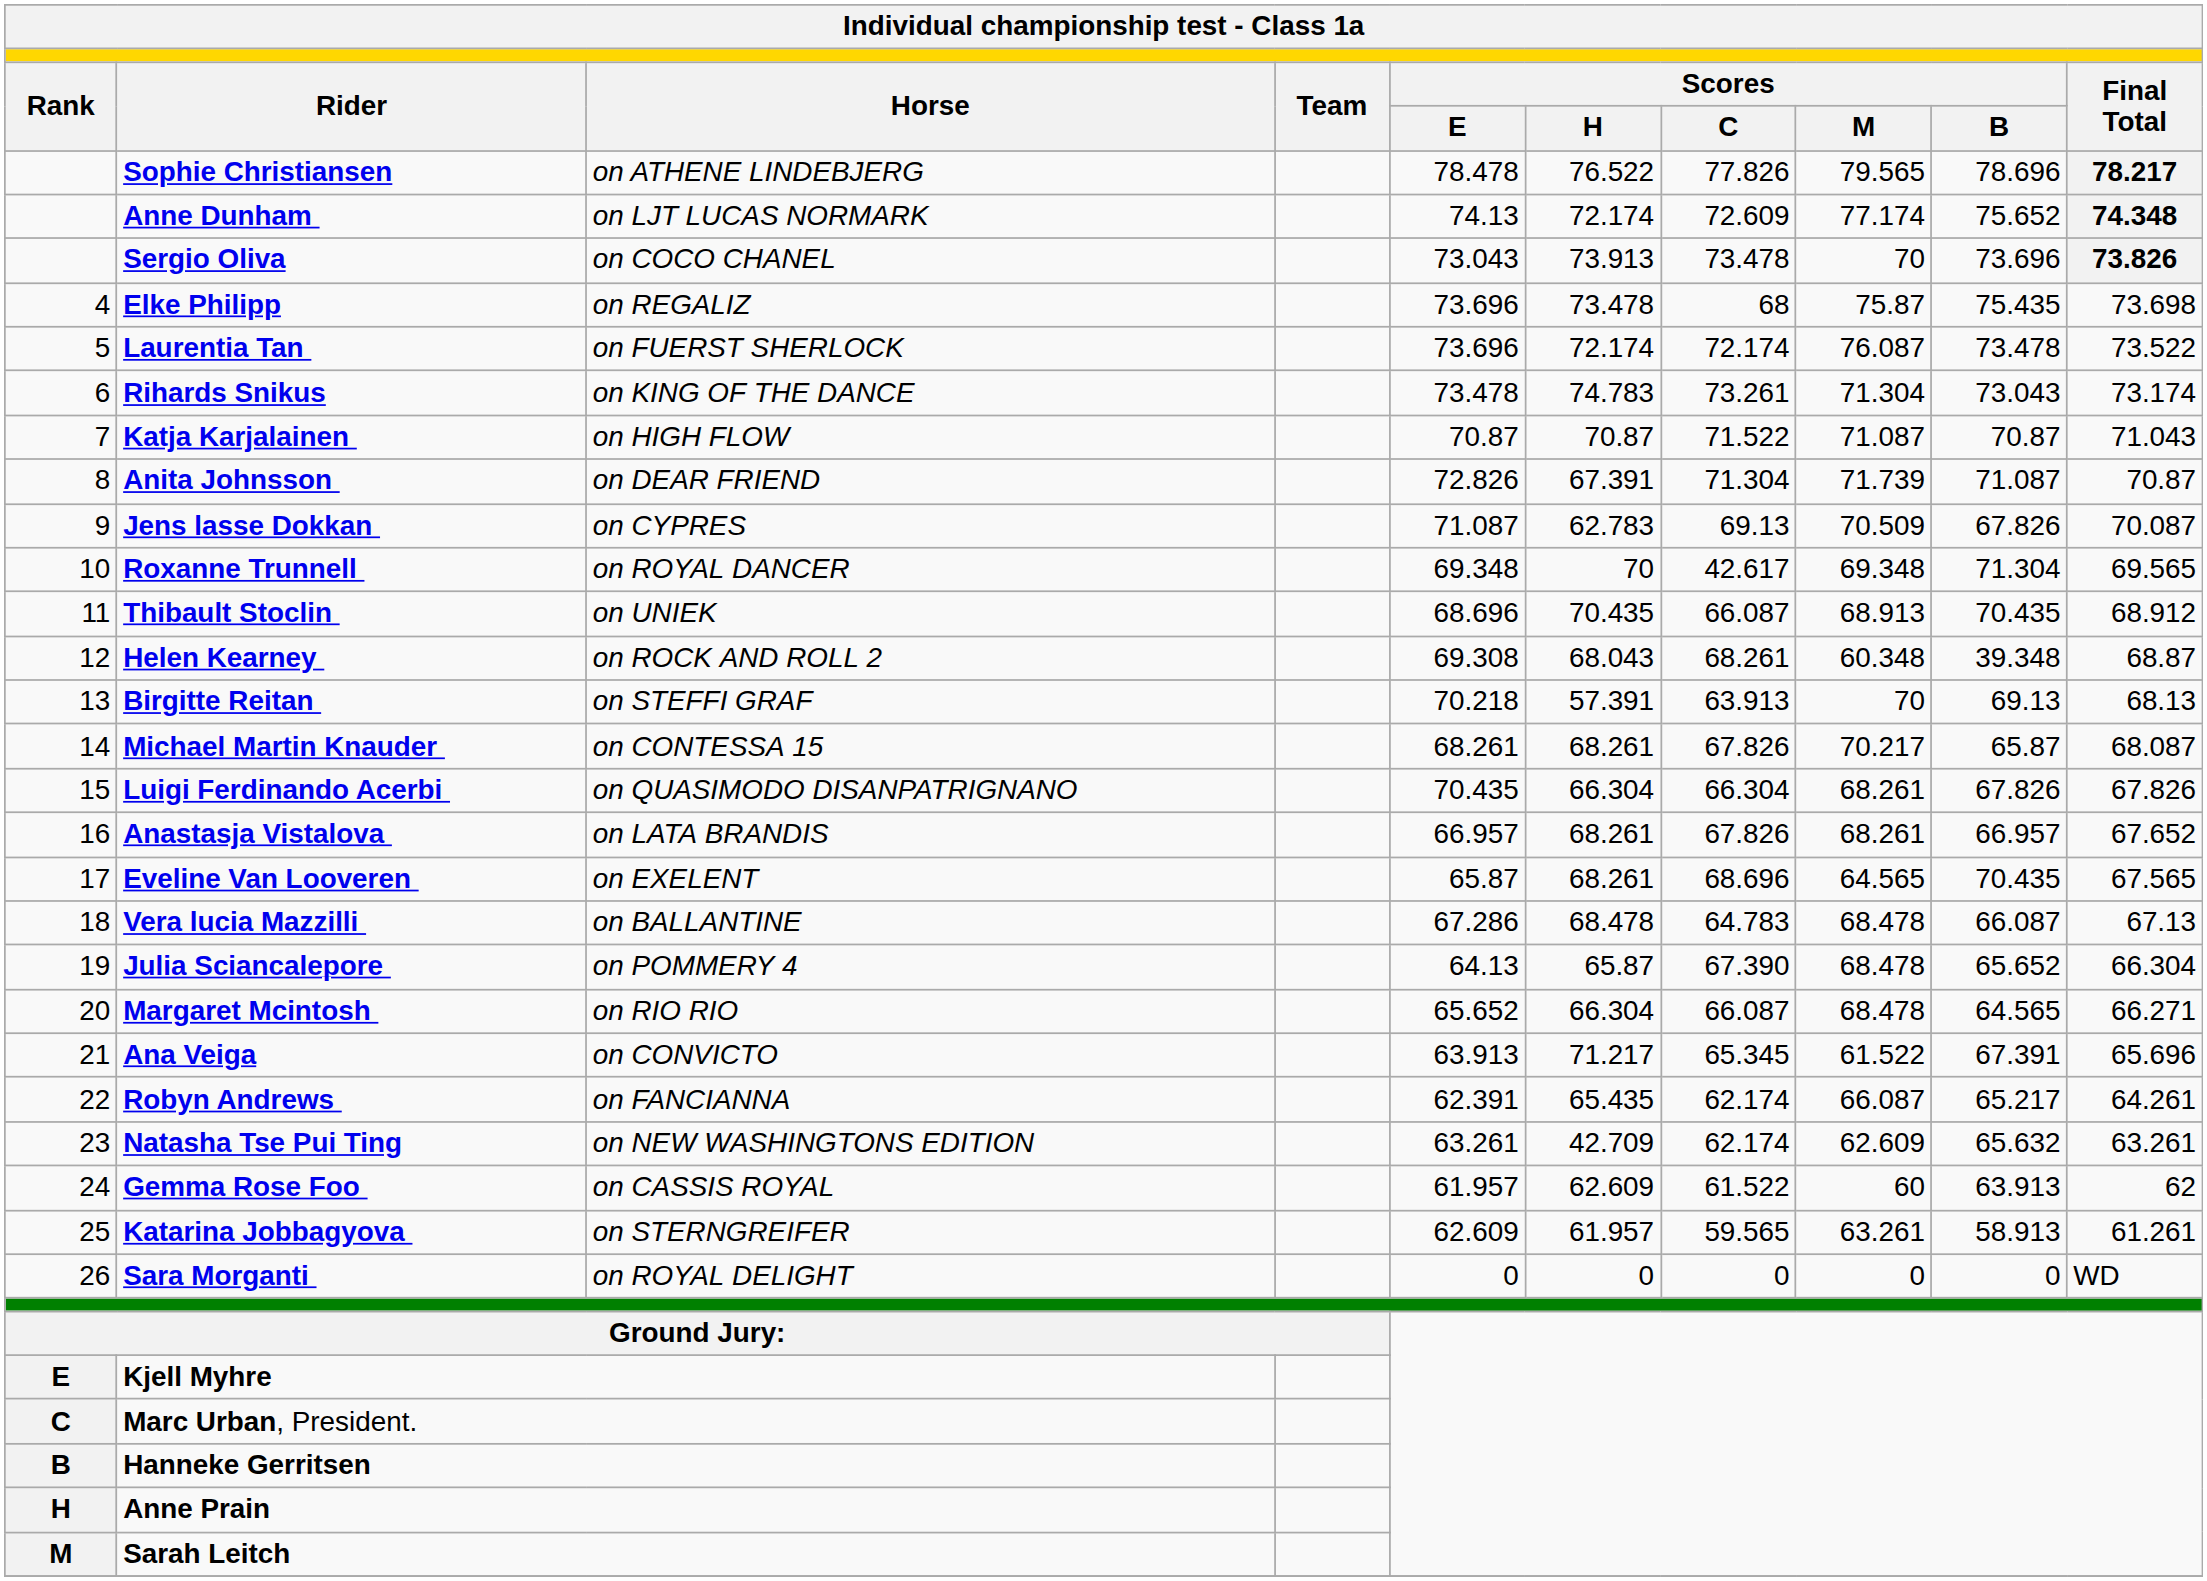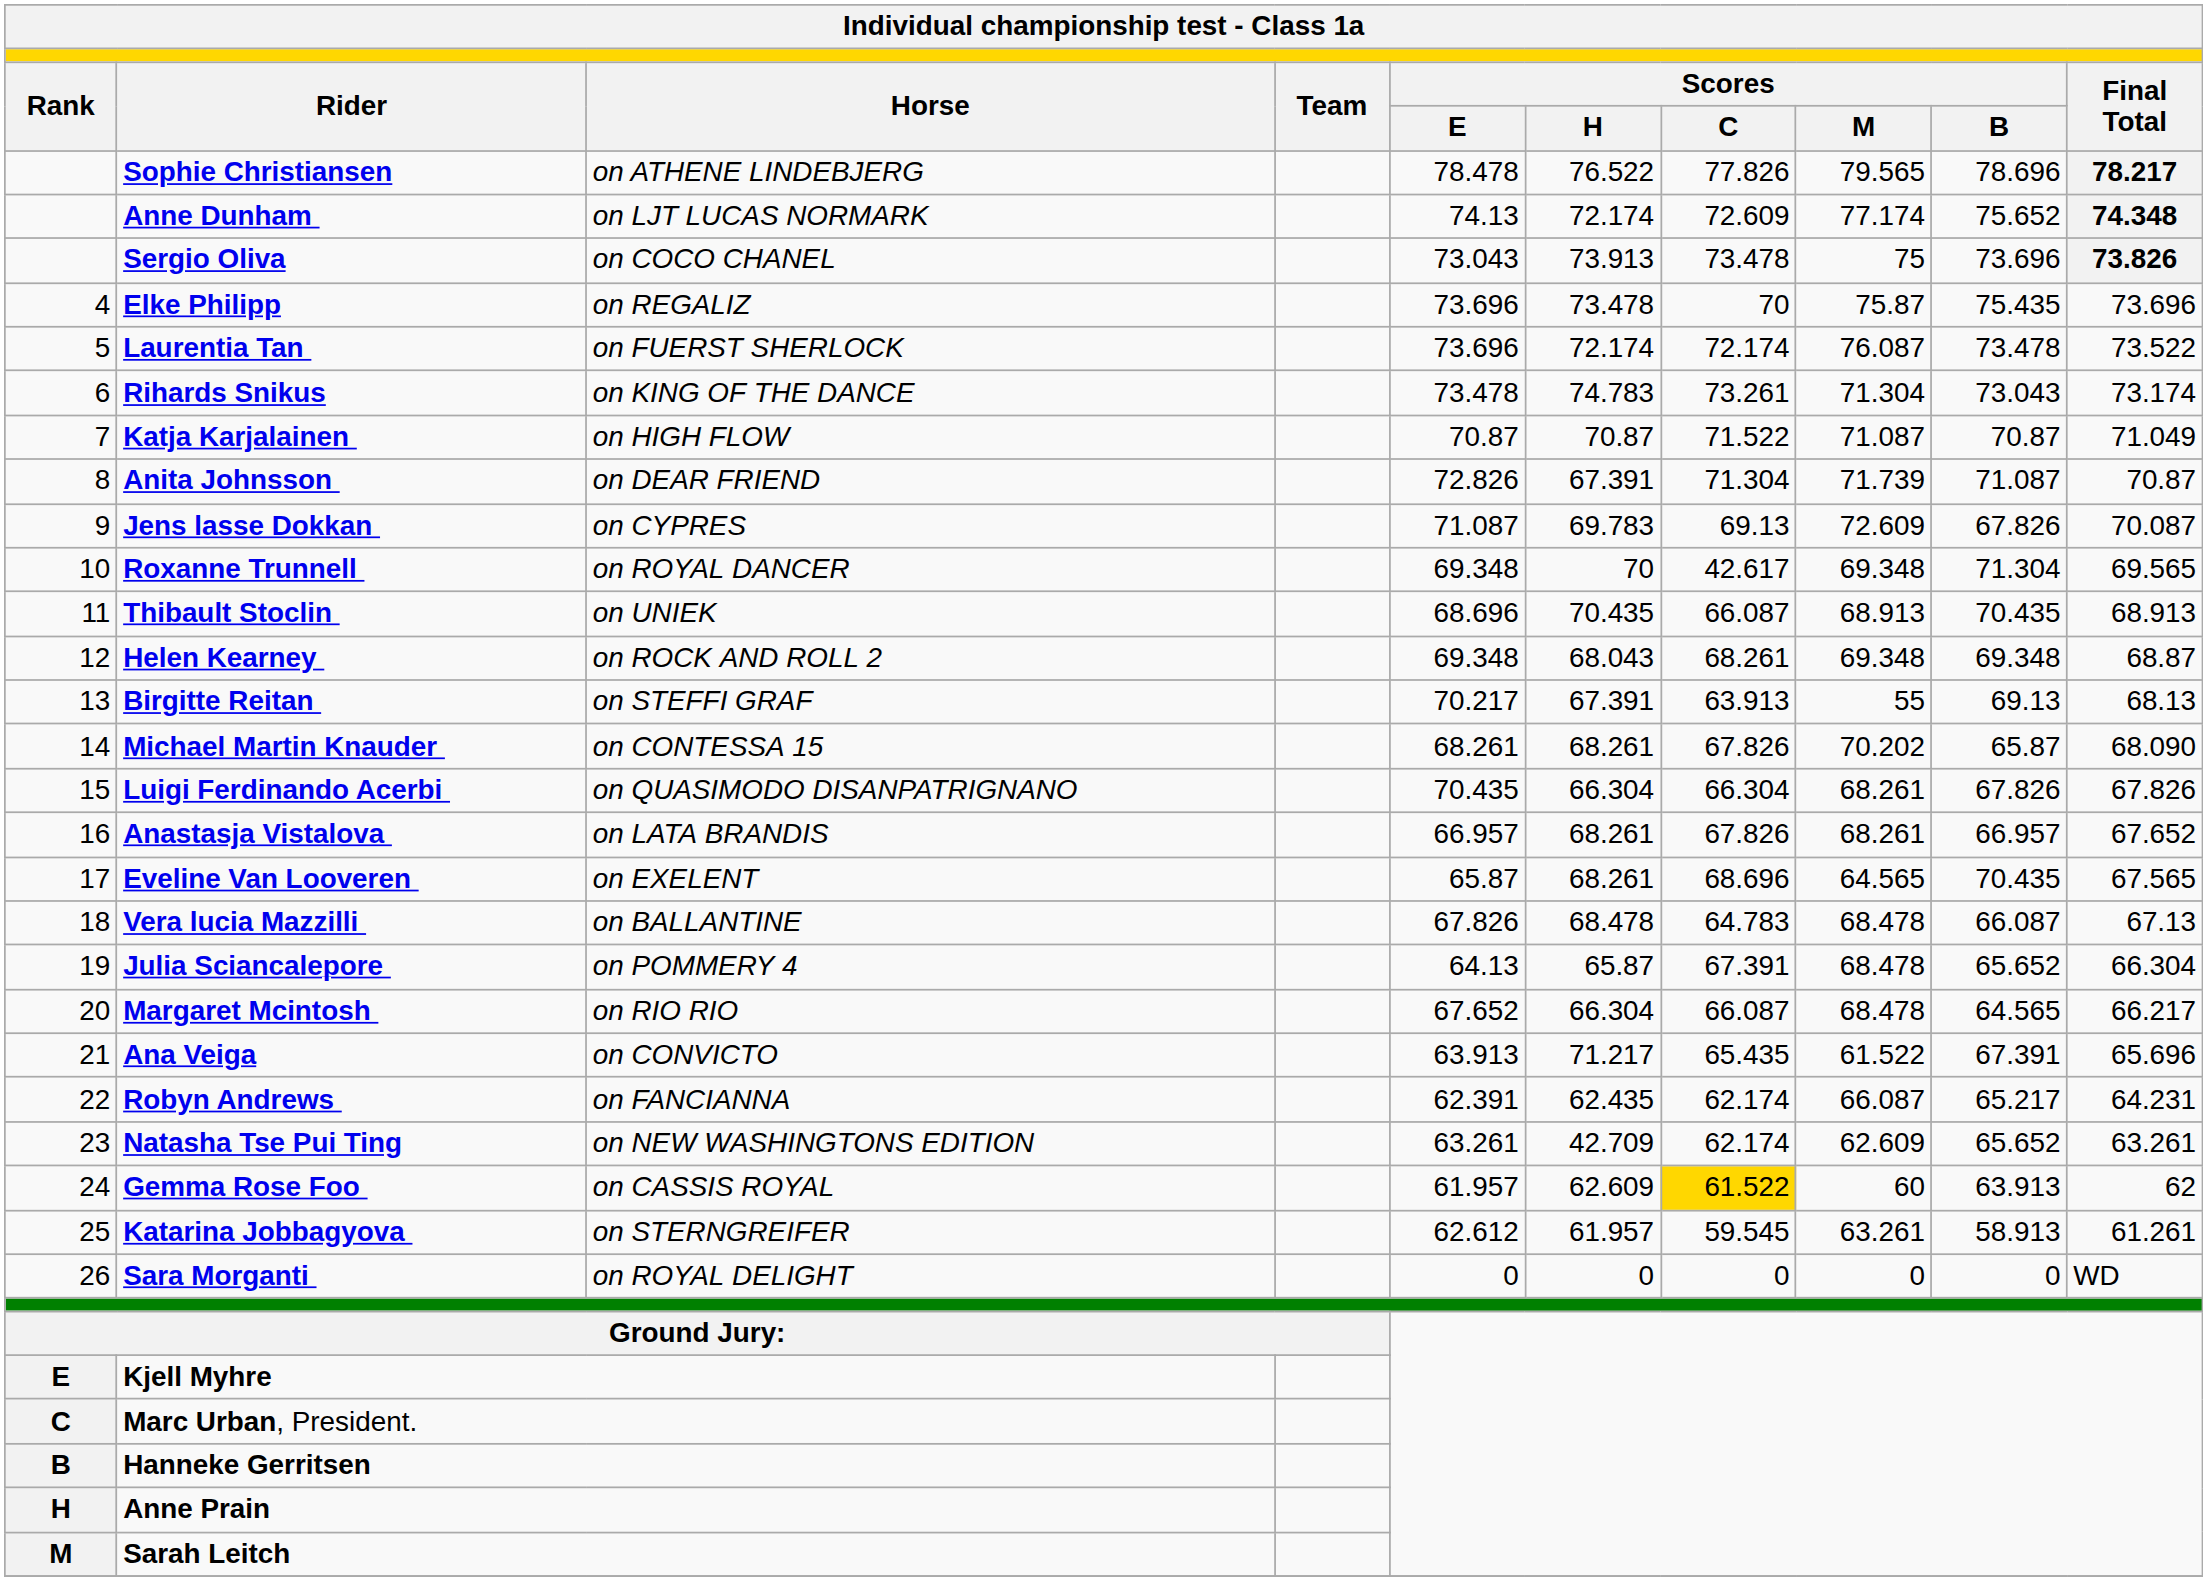Sergio Oliva | column 8: 70 -> 75
Elke Philipp | column 7: 68 -> 70
Elke Philipp | column 10: 73.698 -> 73.696
Katja Karjalainen | column 10: 71.043 -> 71.049
Jens lasse Dokkan | column 6: 62.783 -> 69.783
Jens lasse Dokkan | column 8: 70.509 -> 72.609
Thibault Stoclin | column 10: 68.912 -> 68.913
Helen Kearney | column 5: 69.308 -> 69.348
Helen Kearney | column 8: 60.348 -> 69.348
Helen Kearney | column 9: 39.348 -> 69.348
Birgitte Reitan | column 5: 70.218 -> 70.217
Birgitte Reitan | column 6: 57.391 -> 67.391
Birgitte Reitan | column 8: 70 -> 55
Michael Martin Knauder | column 8: 70.217 -> 70.202
Michael Martin Knauder | column 10: 68.087 -> 68.090
Vera lucia Mazzilli | column 5: 67.286 -> 67.826
Julia Sciancalepore | column 7: 67.390 -> 67.391
Margaret Mcintosh | column 5: 65.652 -> 67.652
Margaret Mcintosh | column 10: 66.271 -> 66.217
Ana Veiga | column 7: 65.345 -> 65.435
Robyn Andrews | column 6: 65.435 -> 62.435
Robyn Andrews | column 10: 64.261 -> 64.231
Natasha Tse Pui Ting | column 9: 65.632 -> 65.652
Gemma Rose Foo | column 7: no background -> gold background
Katarina Jobbagyova | column 5: 62.609 -> 62.612
Katarina Jobbagyova | column 7: 59.565 -> 59.545
